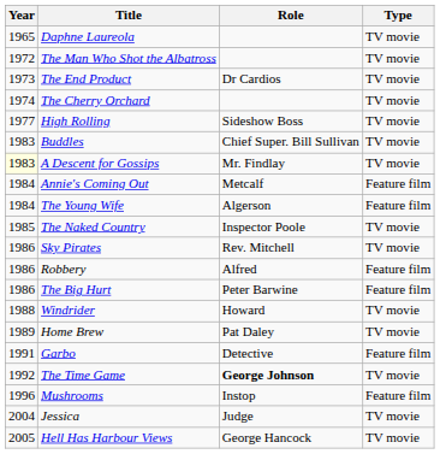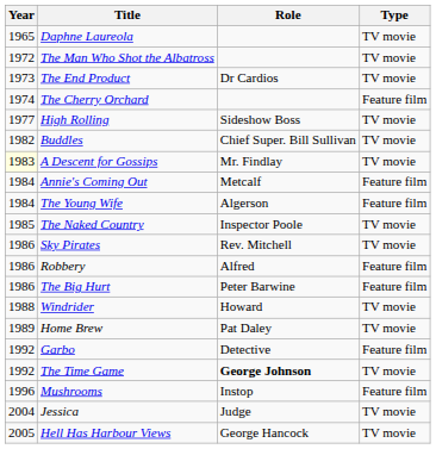The Cherry Orchard | Type: TV movie -> Feature film
Buddles | Year: 1983 -> 1982
Garbo | Year: 1991 -> 1992
